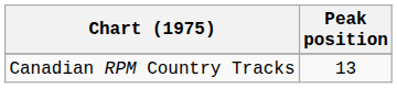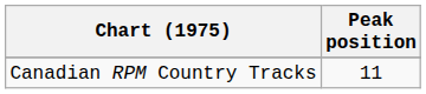Canadian RPM Country Tracks | Peak position: 13 -> 11
